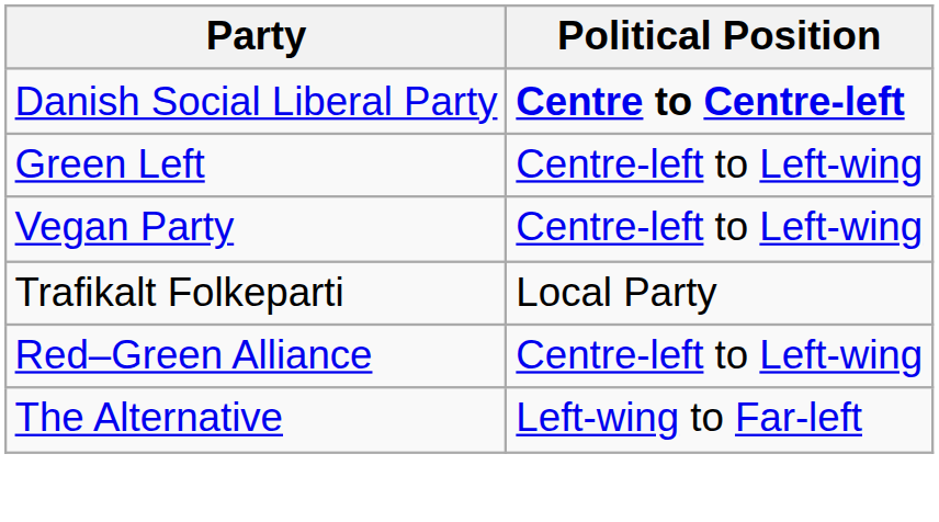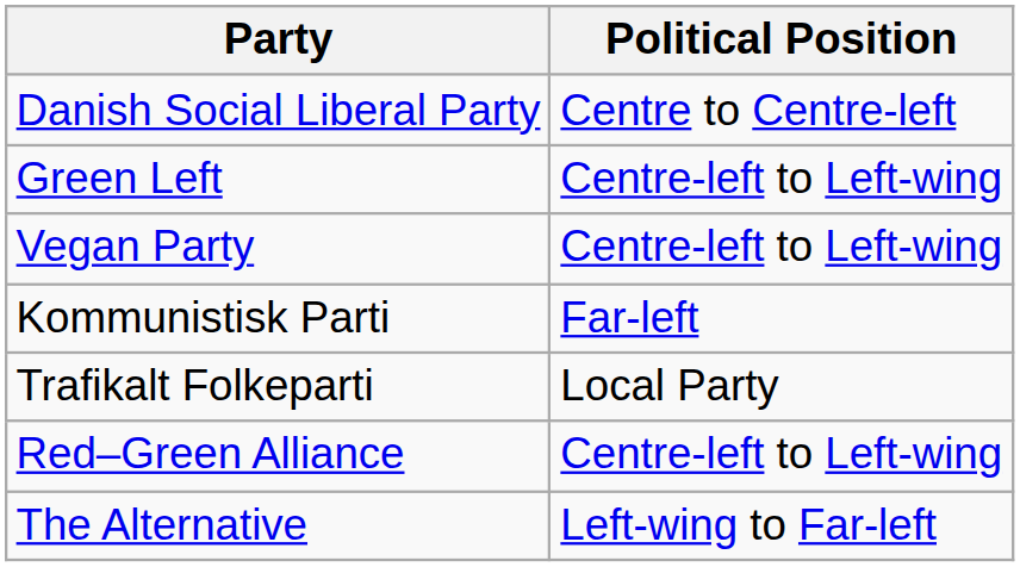Danish Social Liberal Party | Political Position: bold -> normal
+ row: Kommunistisk Parti | Far-left
